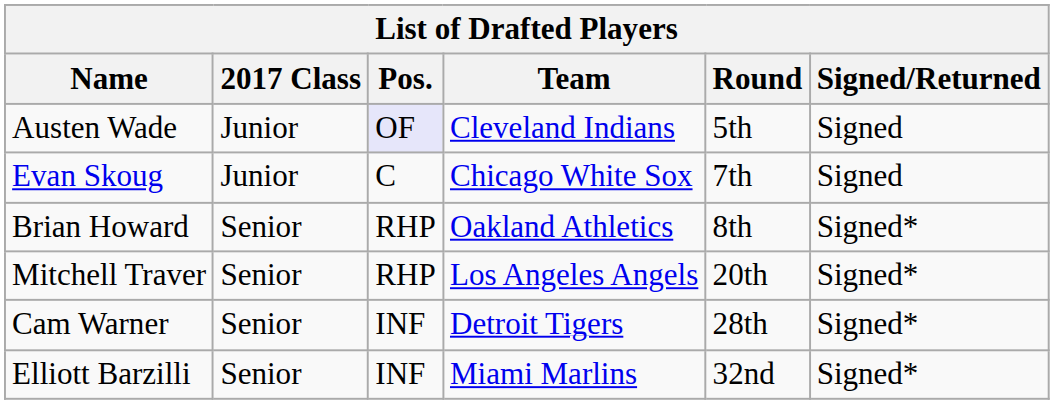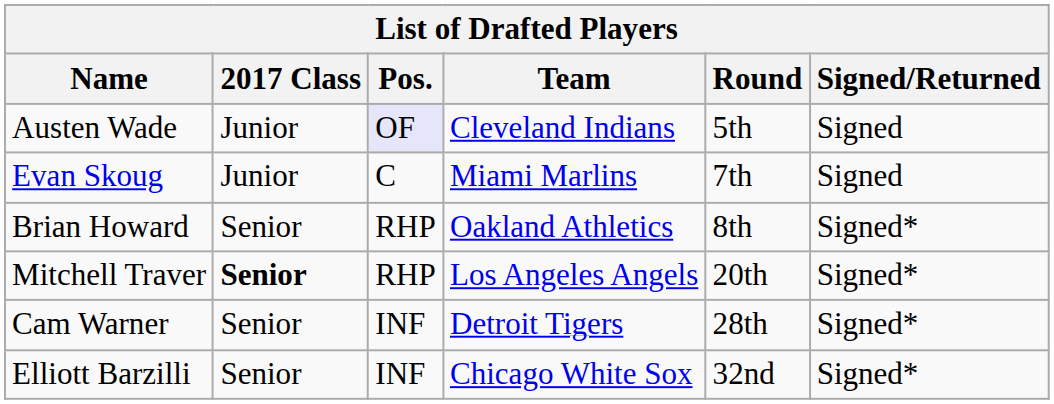Evan Skoug | Team: Chicago White Sox -> Miami Marlins
Mitchell Traver | 2017 Class: normal -> bold
Elliott Barzilli | Team: Miami Marlins -> Chicago White Sox
